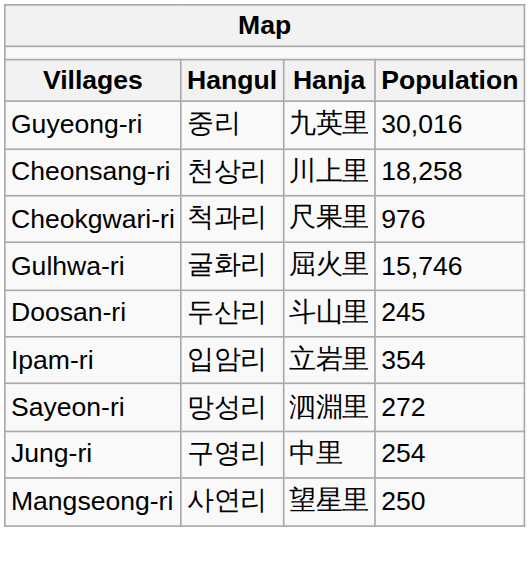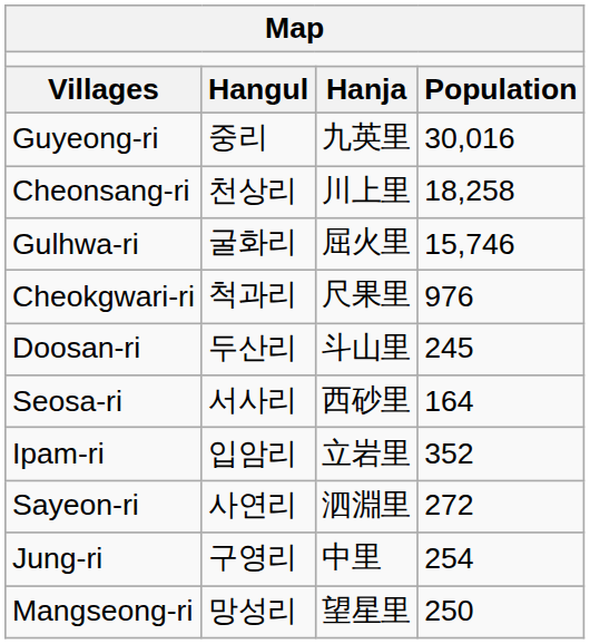rows swapped: Gulhwa-ri <-> Cheokgwari-ri
+ row: Seosa-ri | 서사리 | 西砂里 | 164
Ipam-ri | column 4: 354 -> 352
Sayeon-ri | column 2: 망성리 -> 사연리
Mangseong-ri | column 2: 사연리 -> 망성리
